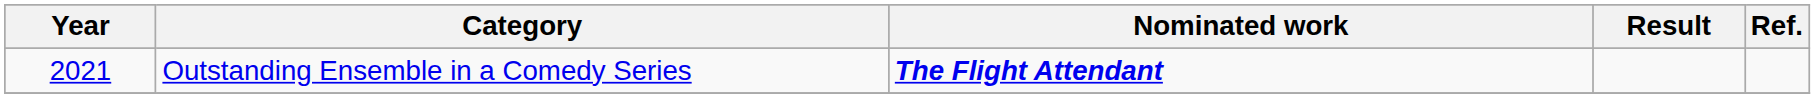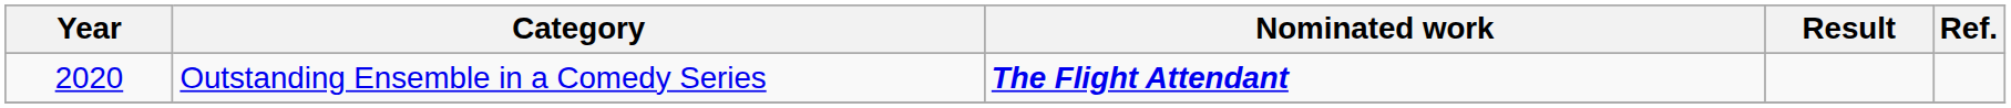Outstanding Ensemble in a Comedy Series | Year: 2021 -> 2020
